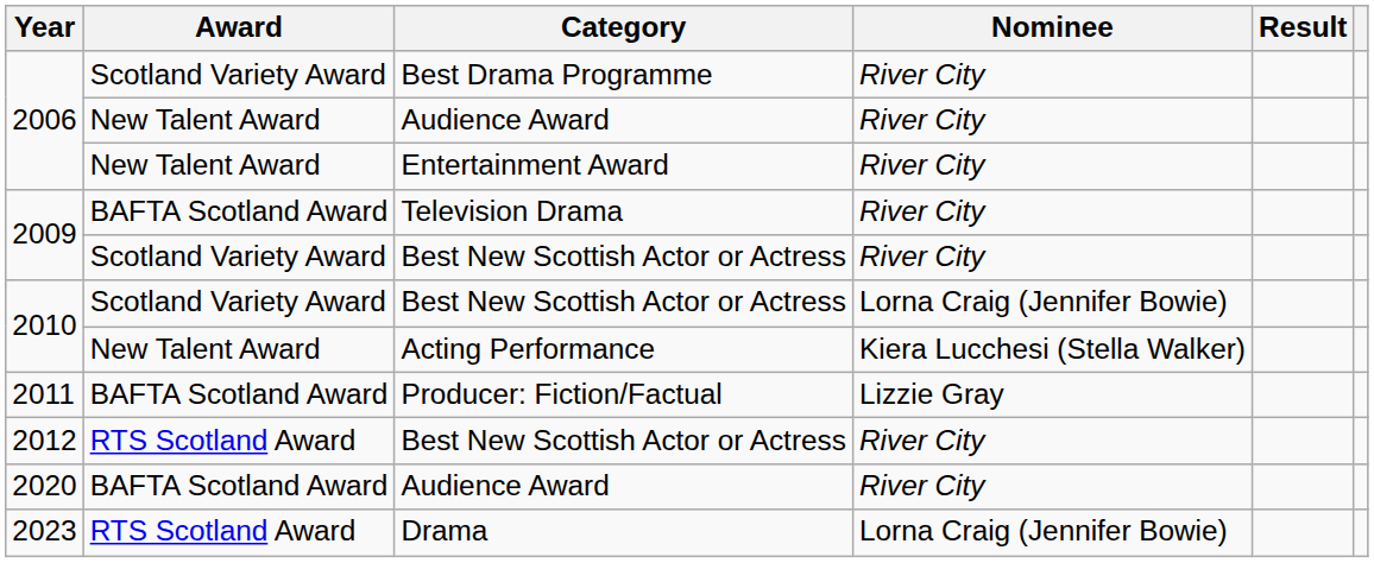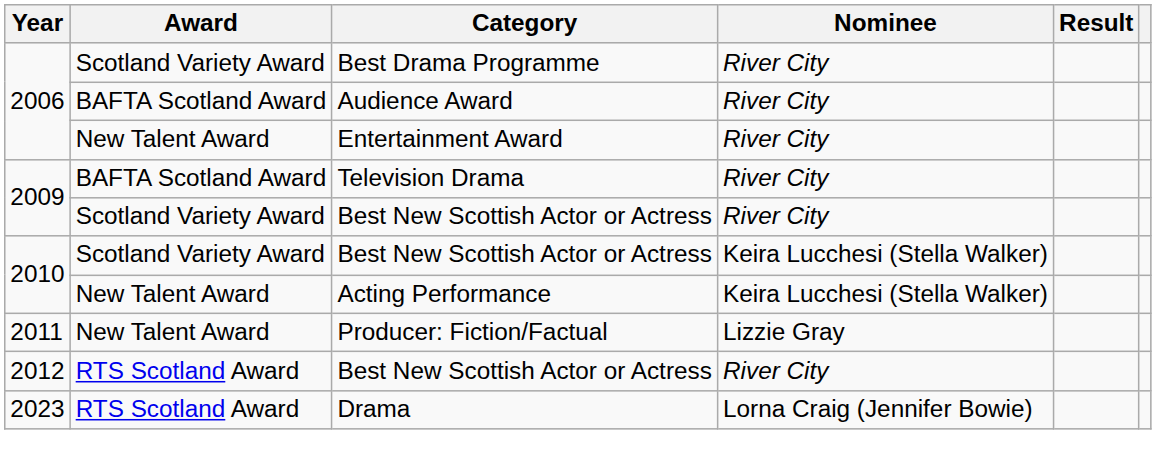2006 / Audience Award | Award: New Talent Award -> BAFTA Scotland Award
2010 / Best New Scottish Actor or Actress | Nominee: Lorna Craig (Jennifer Bowie) -> Keira Lucchesi (Stella Walker)
Acting Performance | Nominee: Kiera Lucchesi (Stella Walker) -> Keira Lucchesi (Stella Walker)
Producer: Fiction/Factual | Award: BAFTA Scotland Award -> New Talent Award
- row: 2020 | BAFTA Scotland Award | Audience Award | River City
